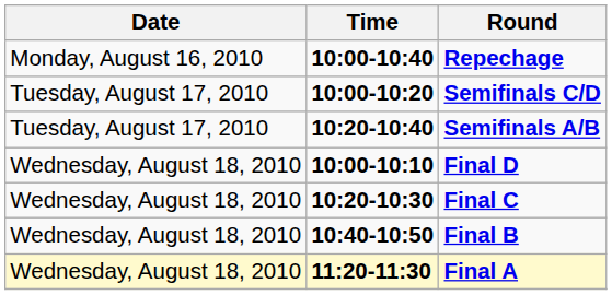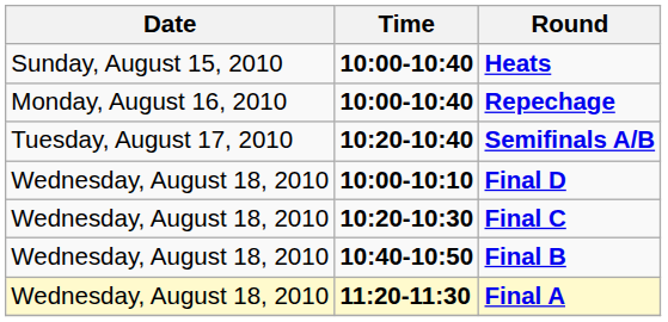+ row: Sunday, August 15, 2010 | 10:00-10:40 | Heats
- row: Tuesday, August 17, 2010 | 10:00-10:20 | Semifinals C/D
